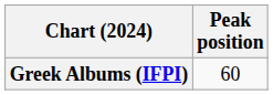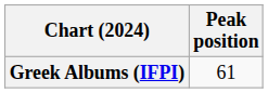Greek Albums (IFPI) | Peak position: 60 -> 61
